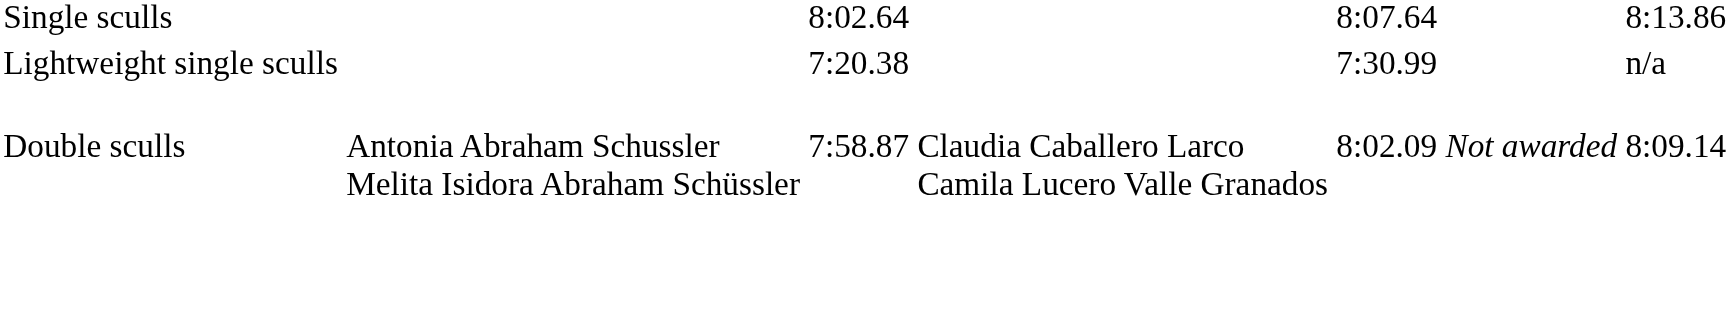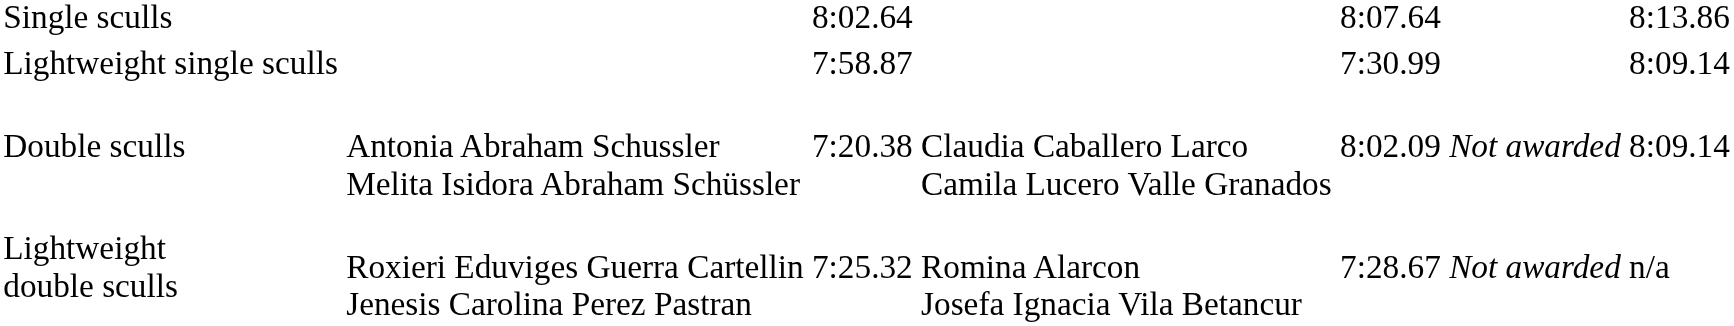Lightweight single sculls | column 3: 7:20.38 -> 7:58.87
Lightweight single sculls | column 7: n/a -> 8:09.14
Double sculls | column 3: 7:58.87 -> 7:20.38
+ row: Lightweight double sculls | Roxieri Eduviges Guerra Cartellin Jenesis Carolina Perez Pastran | 7:25.32 | Romina Alarcon Josefa Ignacia Vila Betancur | 7:28.67 | Not awarded | n/a
